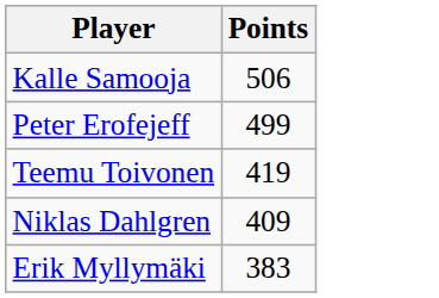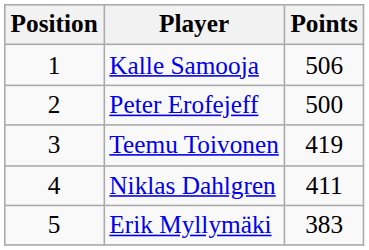+ column: Position | 1 | 2 | 3 | 4 | 5
Peter Erofejeff | Points: 499 -> 500
Niklas Dahlgren | Points: 409 -> 411
